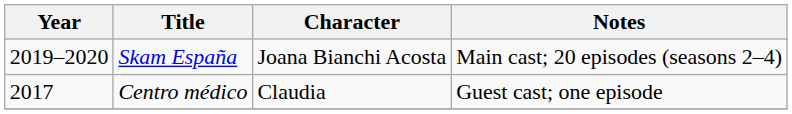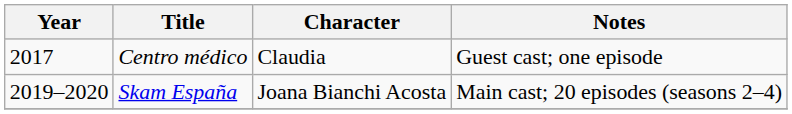rows swapped: Centro médico <-> Skam España
